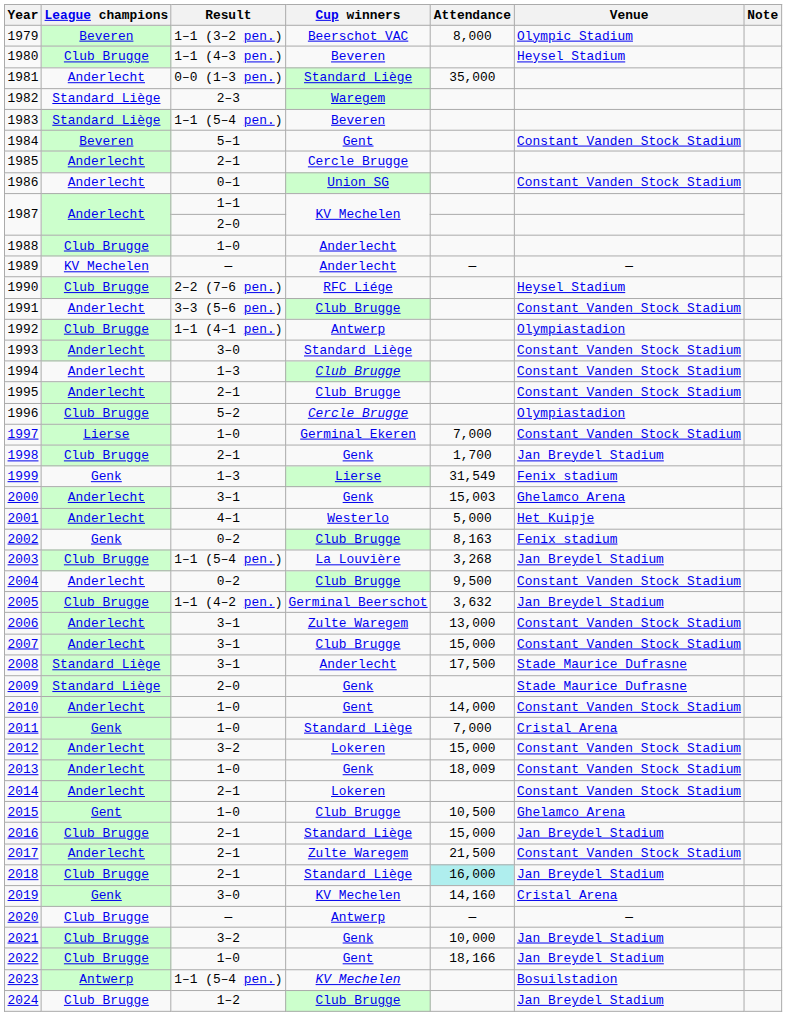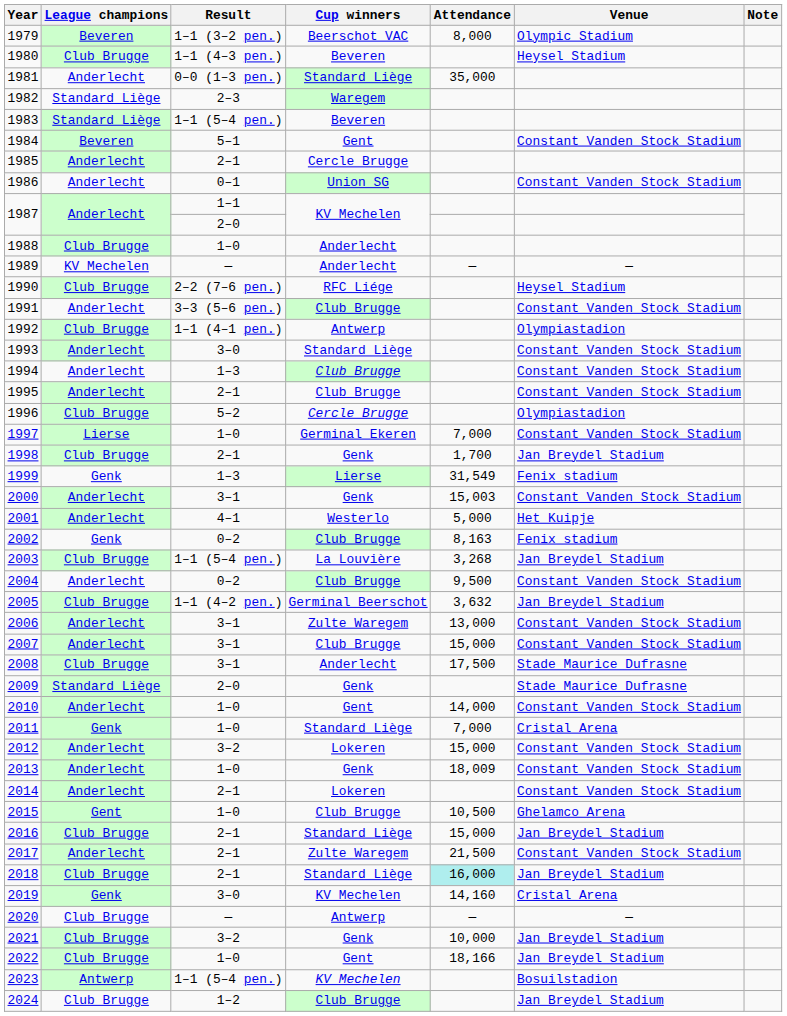2000 | Venue: Ghelamco Arena -> Constant Vanden Stock Stadium
2008 | League champions: Standard Liège -> Club Brugge
